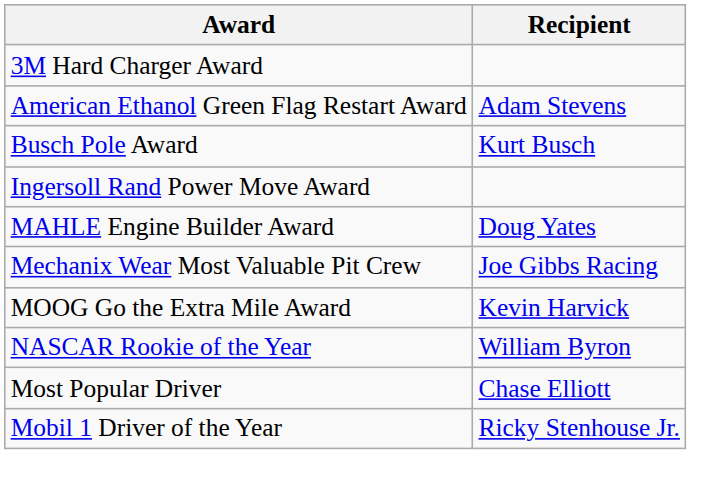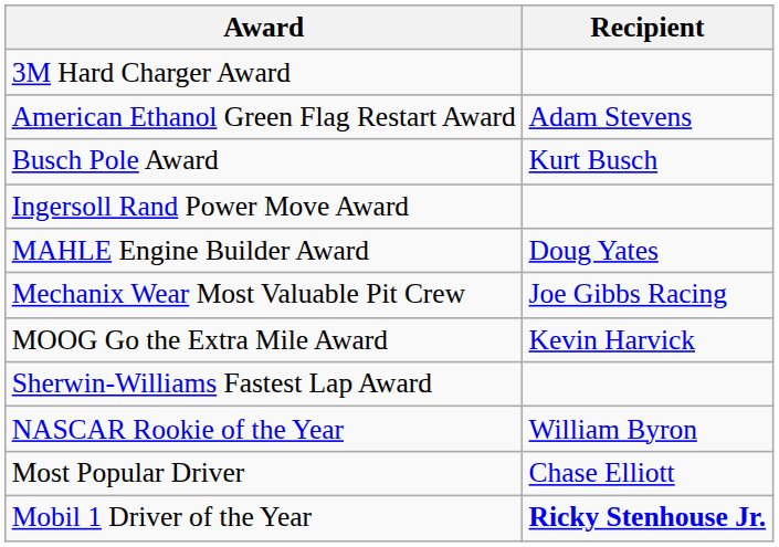+ row: Sherwin-Williams Fastest Lap Award
Mobil 1 Driver of the Year | Recipient: normal -> bold
